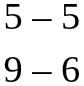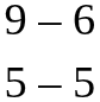rows swapped: 5 – 5 <-> 9 – 6
